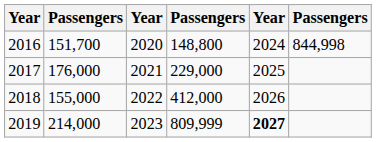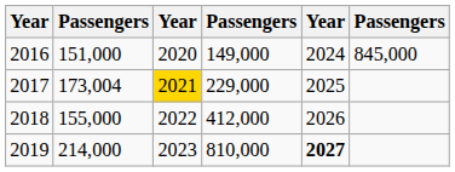2016 | column 2: 151,700 -> 151,000
2016 | column 4: 148,800 -> 149,000
2016 | column 6: 844,998 -> 845,000
2017 | column 2: 176,000 -> 173,004
2017 | column 3: no background -> gold background
2019 | column 4: 809,999 -> 810,000
